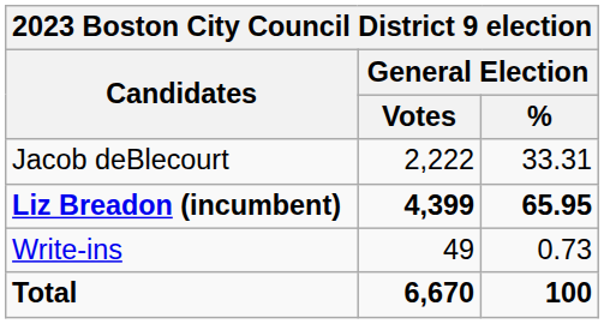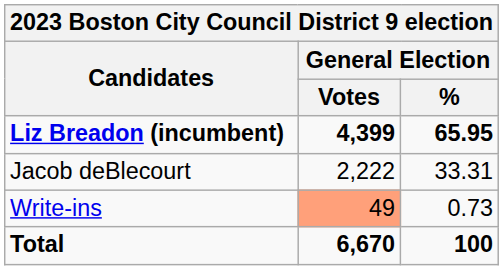rows swapped: Liz Breadon (incumbent) <-> Jacob deBlecourt
Write-ins | General Election / Votes: no background -> lightsalmon background
